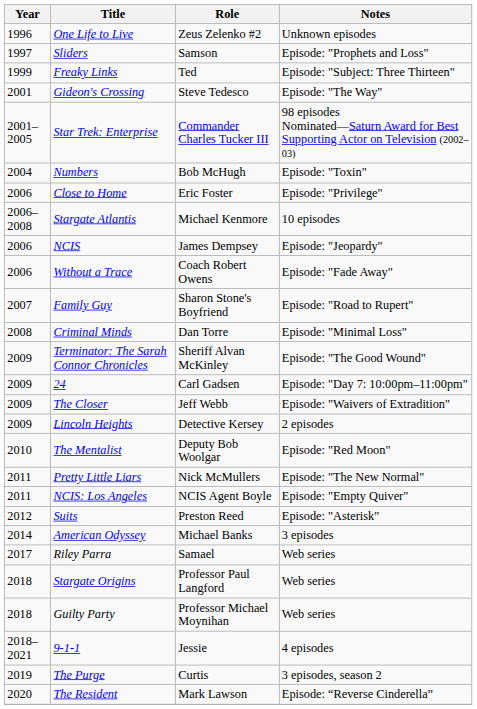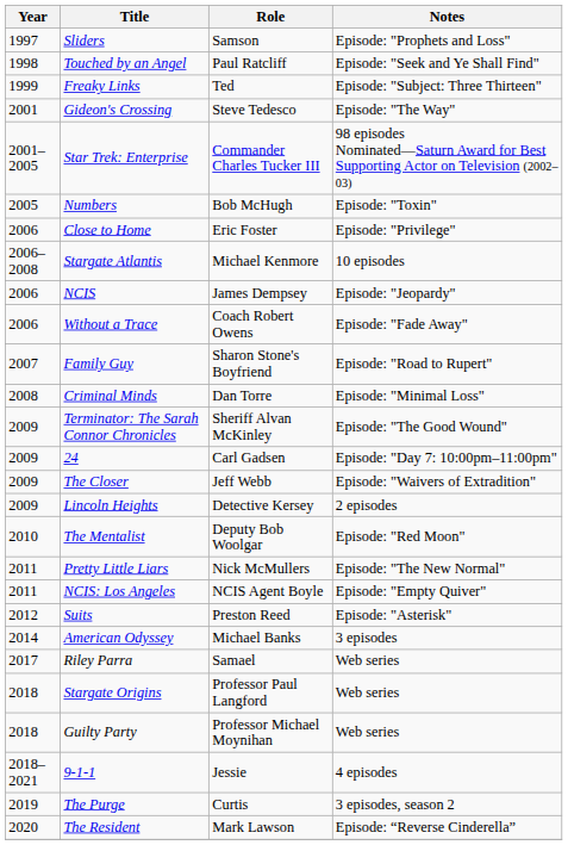- row: 1996 | One Life to Live | Zeus Zelenko #2 | Unknown episodes
+ row: 1998 | Touched by an Angel | Paul Ratcliff | Episode: "Seek and Ye Shall Find"
Numbers | Year: 2004 -> 2005
